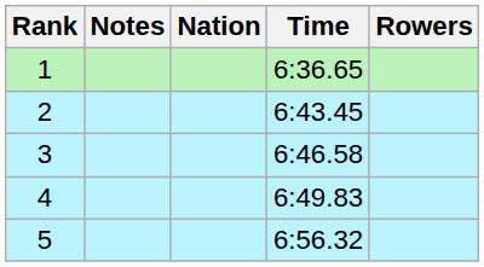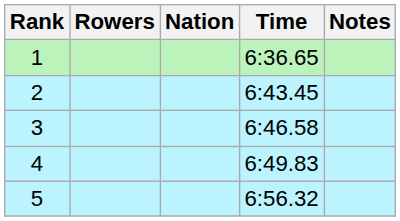columns swapped: Rowers <-> Notes
